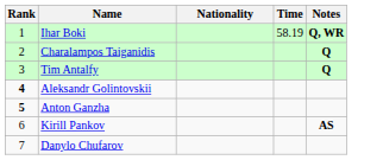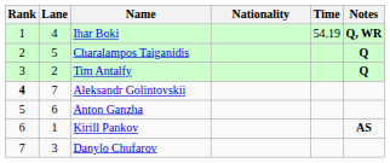+ column: Lane | 4 | 5 | 2 | 7 | 6 | 1 | 3
Ihar Boki | Time: 58.19 -> 54.19
Anton Ganzha | Rank: bold -> normal
